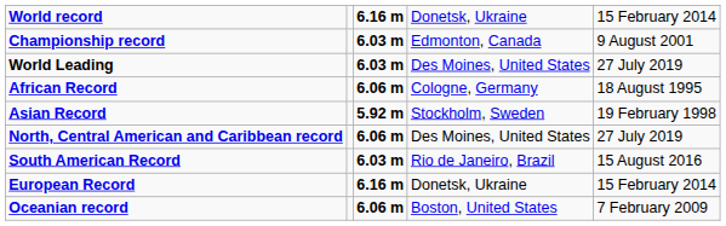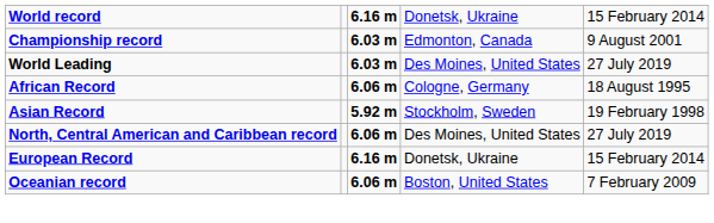- row: South American Record | 6.03 m | Rio de Janeiro, Brazil | 15 August 2016
